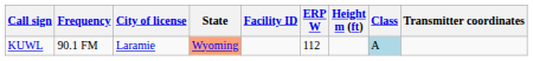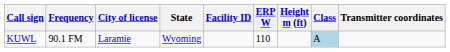KUWL | State: lightsalmon background -> no background
KUWL | ERP W: 112 -> 110
